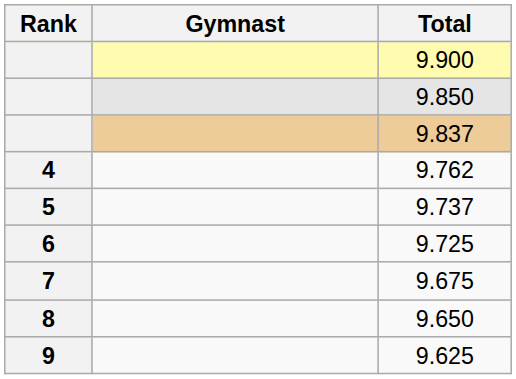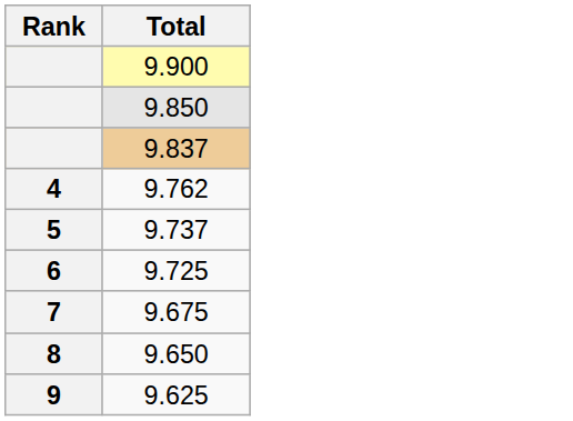- column: Gymnast
